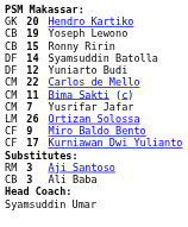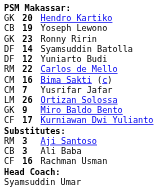Ronny Ririn | column 1: CB -> GK
Ronny Ririn | column 2: 15 -> 23
Carlos de Mello | column 1: CM -> RM
Bima Sakti (c) | column 2: 11 -> 16
Miro Baldo Bento | column 1: CF -> GK
+ row: CF | 16 | Rachman Usman
